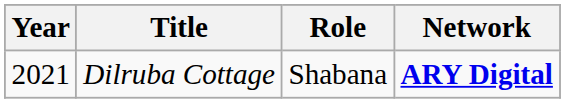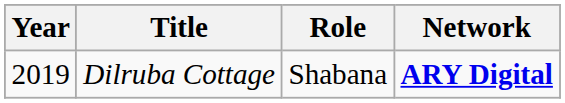Dilruba Cottage | Year: 2021 -> 2019
